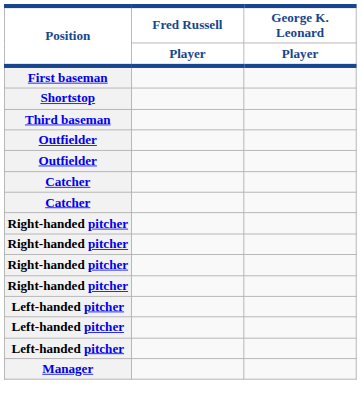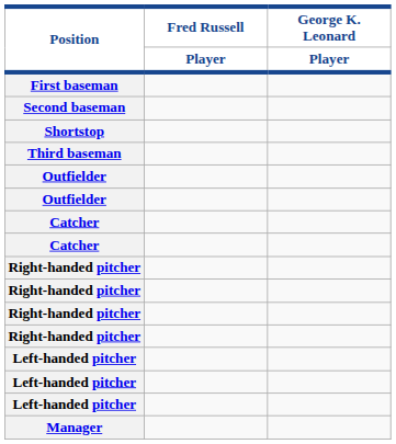+ row: Second baseman
